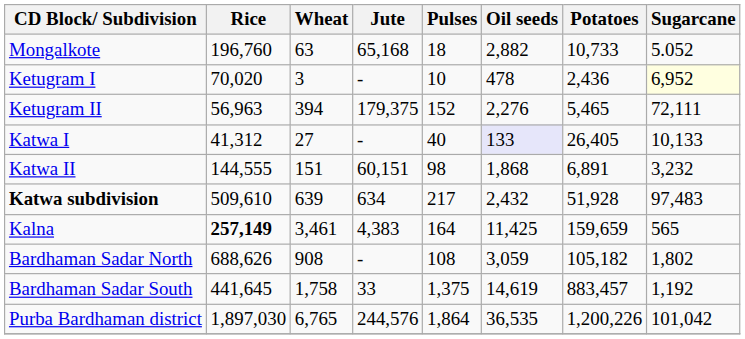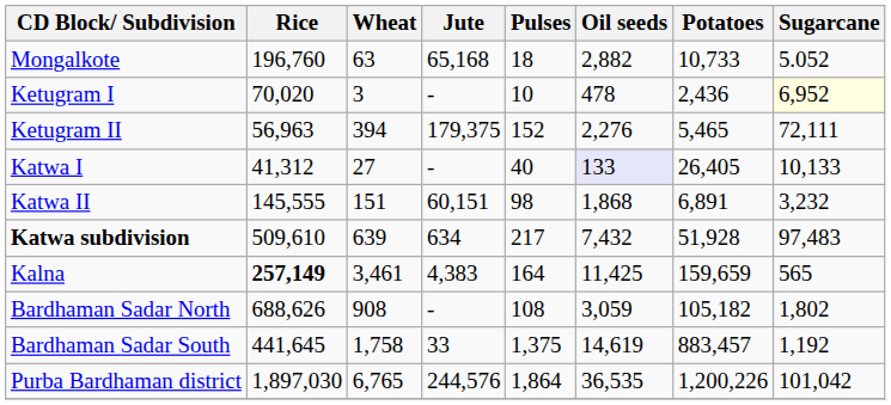Katwa II | Rice: 144,555 -> 145,555
Katwa subdivision | Oil seeds: 2,432 -> 7,432
